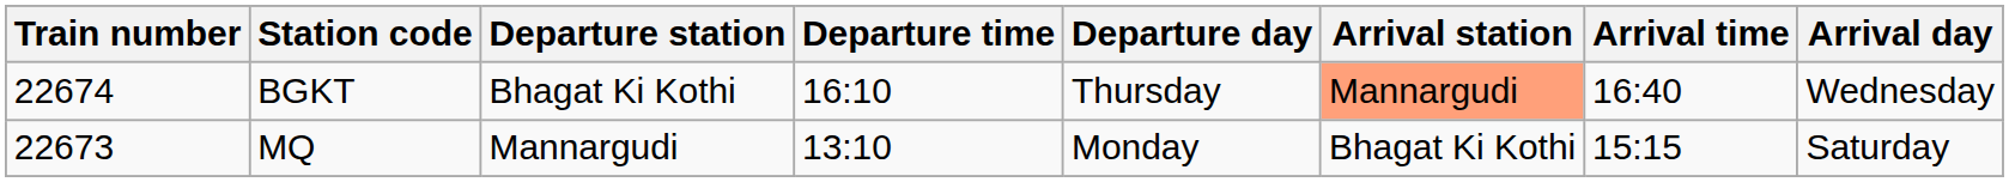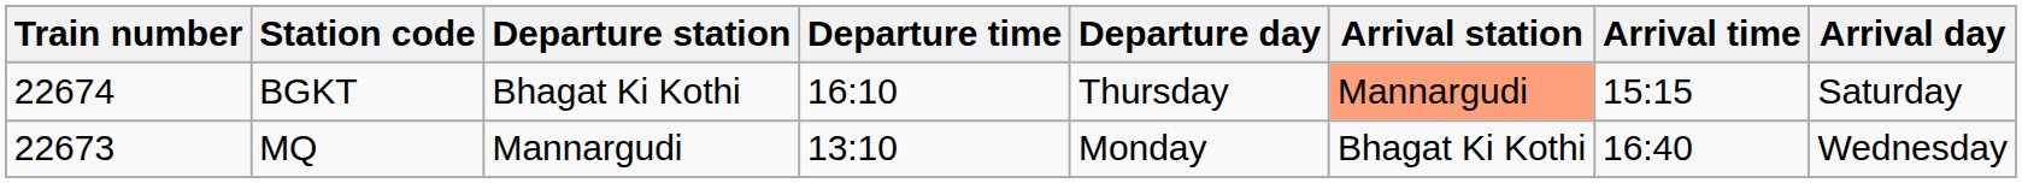BGKT | Arrival time: 16:40 -> 15:15
BGKT | Arrival day: Wednesday -> Saturday
MQ | Arrival time: 15:15 -> 16:40
MQ | Arrival day: Saturday -> Wednesday
